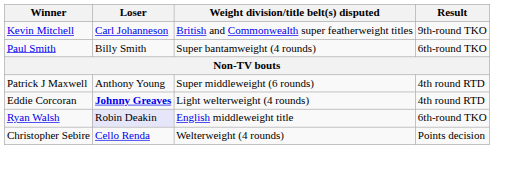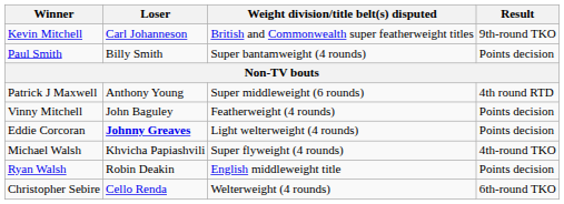Paul Smith | Result: 6th-round TKO -> Points decision
+ row: Vinny Mitchell | John Baguley | Featherweight (4 rounds) | Points decision
Eddie Corcoran | Result: 4th round RTD -> Points decision
+ row: Michael Walsh | Khvicha Papiashvili | Super flyweight (4 rounds) | 4th-round TKO
Ryan Walsh | Loser: lavender background -> no background
Ryan Walsh | Result: 6th-round TKO -> Points decision
Christopher Sebire | Result: Points decision -> 6th-round TKO
